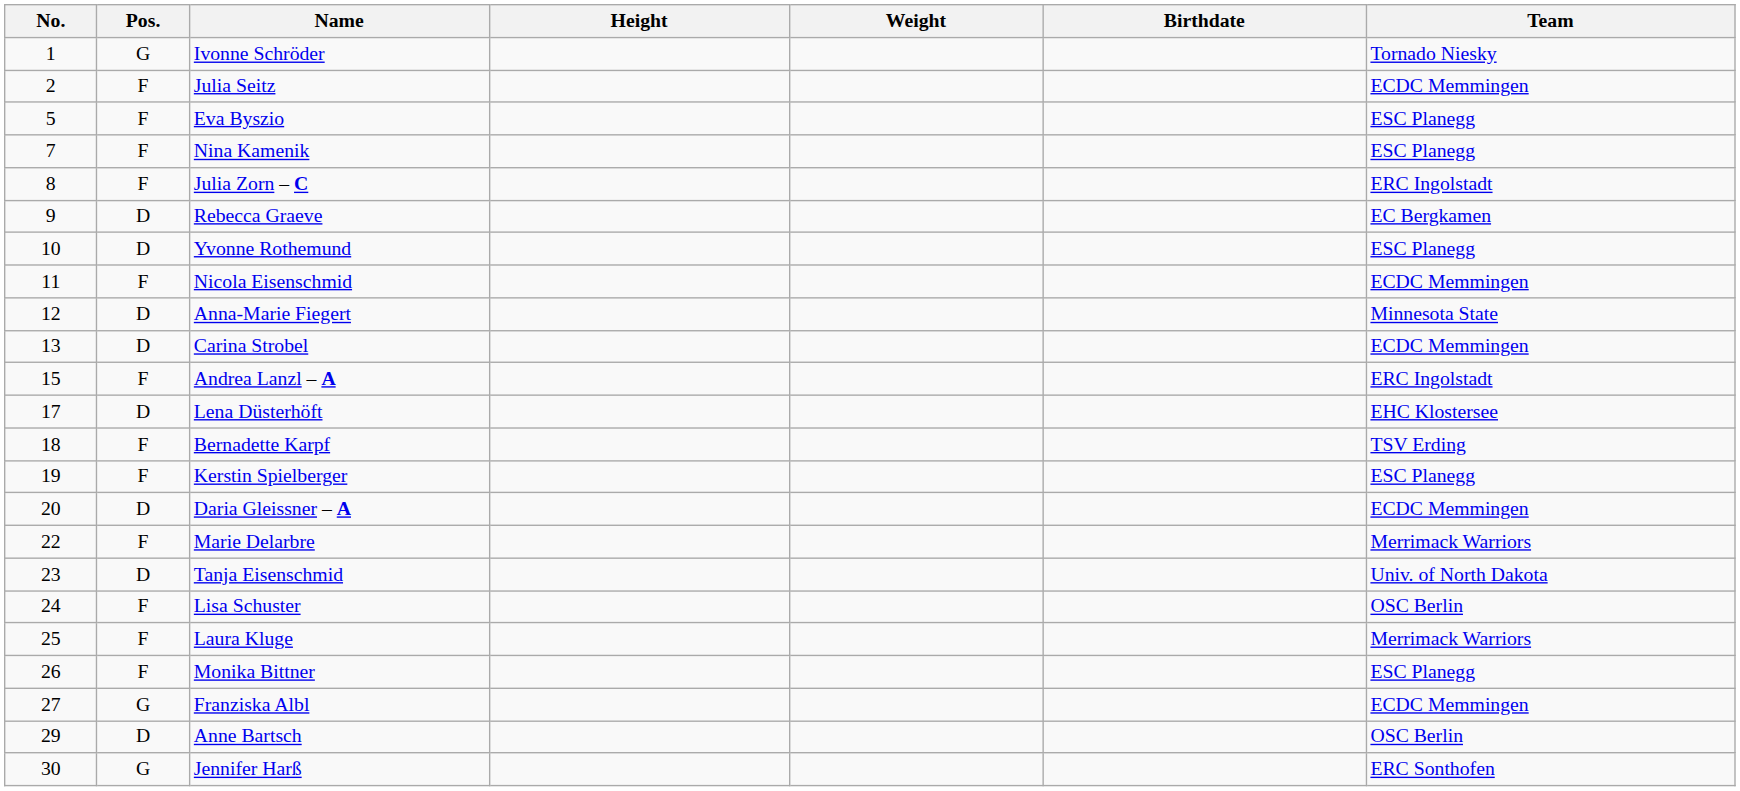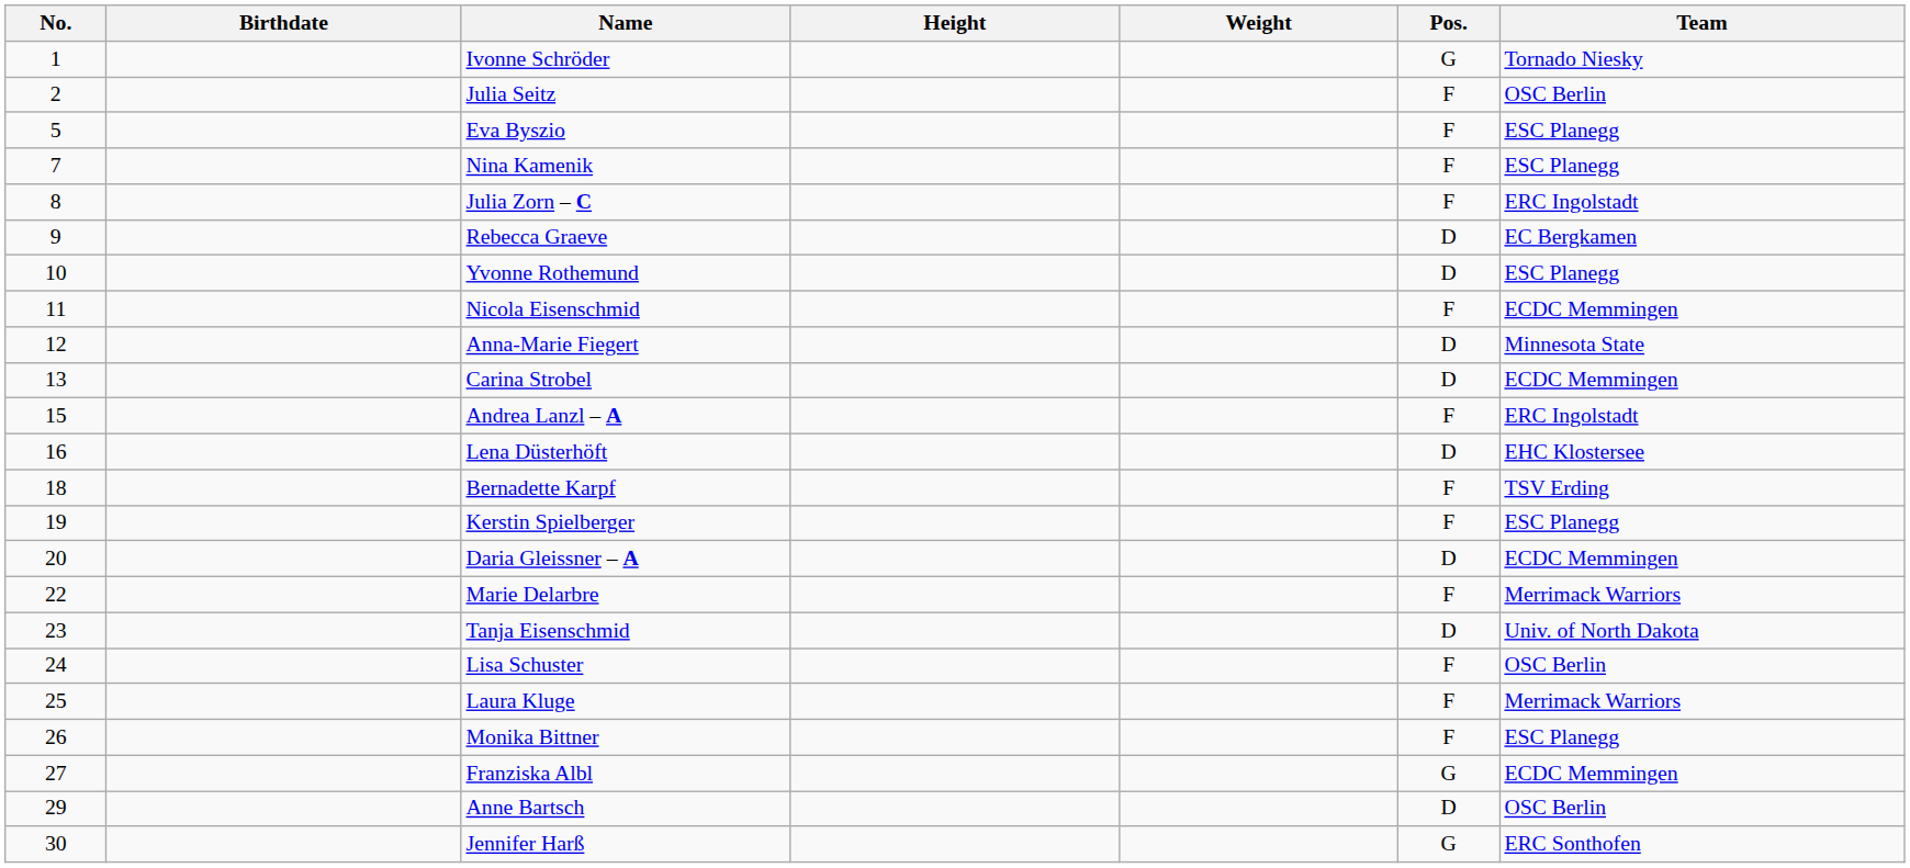columns swapped: Pos. <-> Birthdate
Julia Seitz | Team: ECDC Memmingen -> OSC Berlin
Lena Düsterhöft | No.: 17 -> 16
